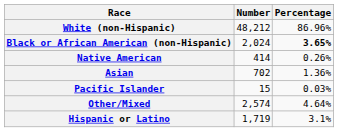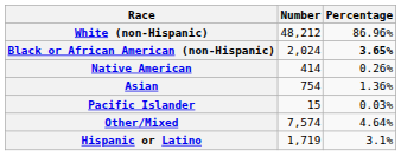Asian | Number: 702 -> 754
Other/Mixed | Number: 2,574 -> 7,574
